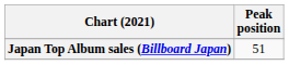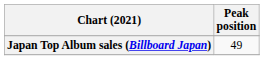Japan Top Album sales (Billboard Japan) | Peak position: 51 -> 49
